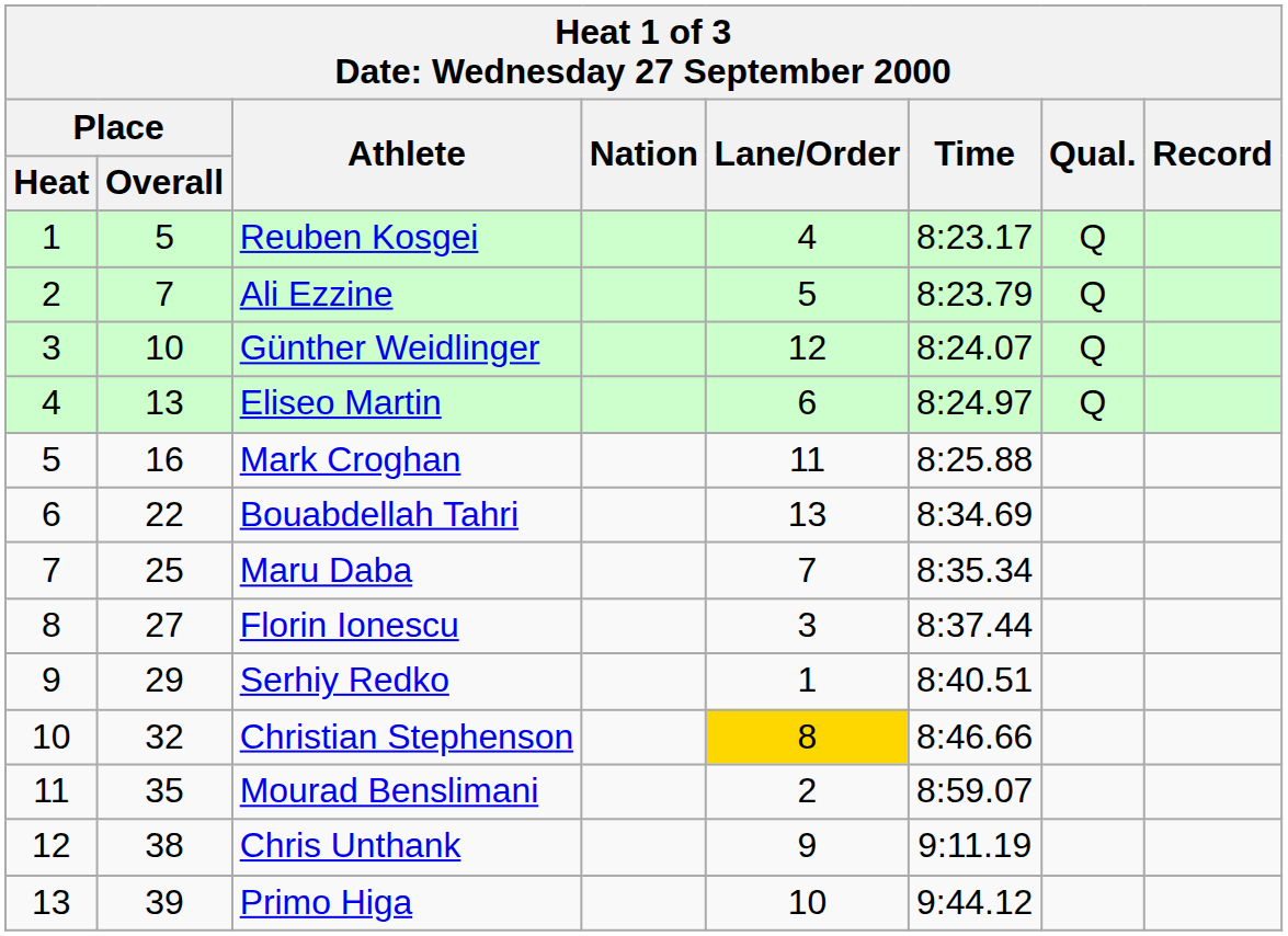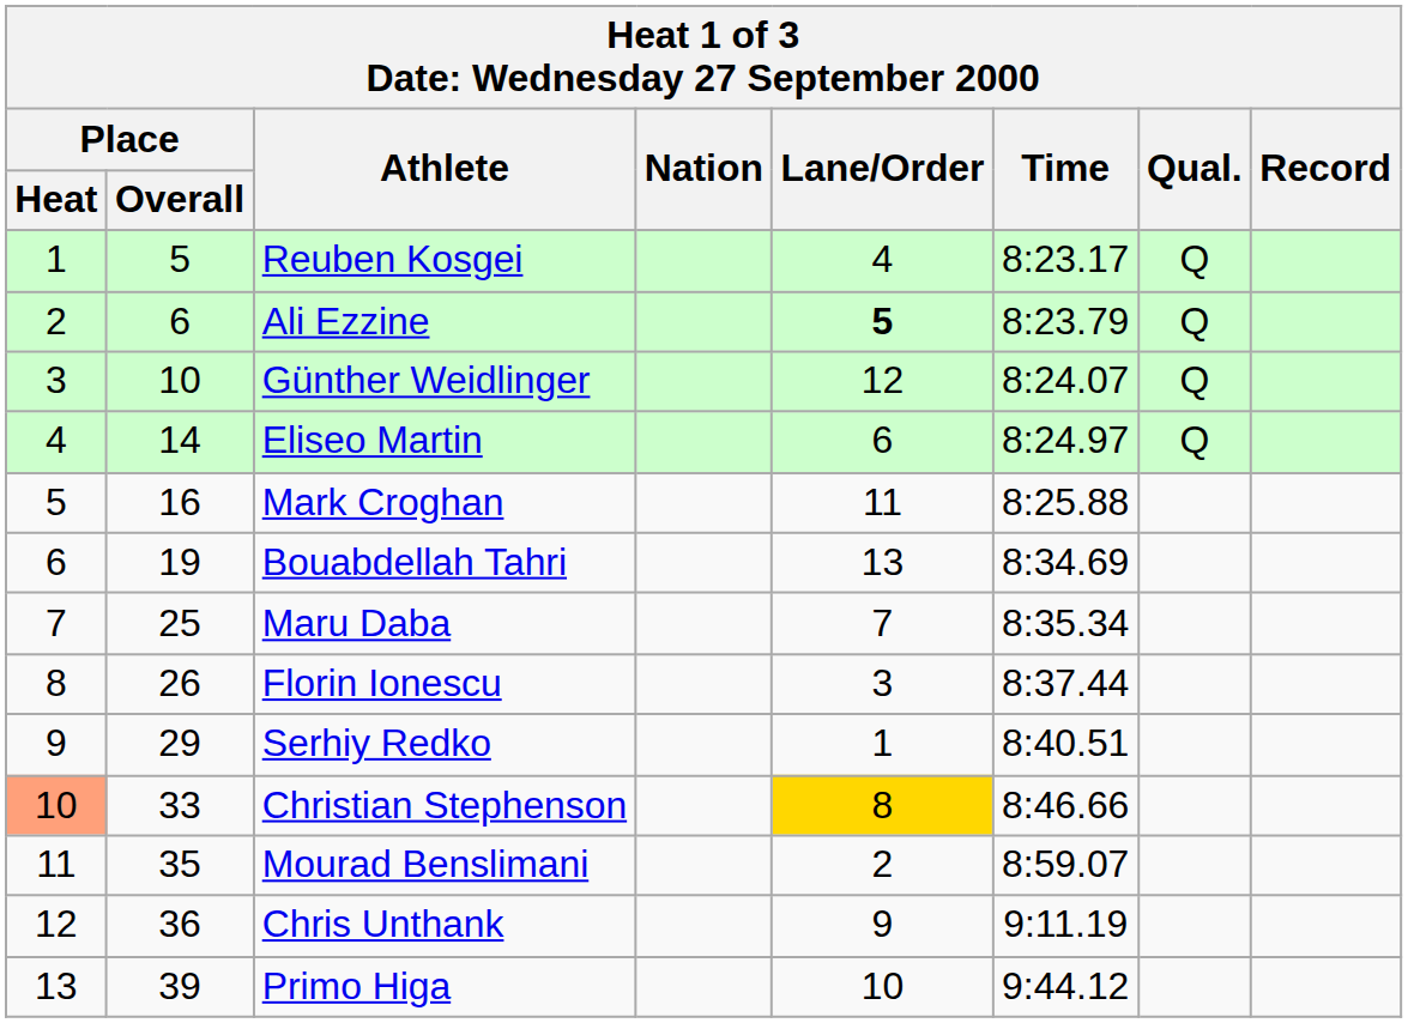Ali Ezzine | Place / Overall: 7 -> 6
Ali Ezzine | Lane/Order: normal -> bold
Eliseo Martin | Place / Overall: 13 -> 14
Bouabdellah Tahri | Place / Overall: 22 -> 19
Florin Ionescu | Place / Overall: 27 -> 26
Christian Stephenson | Place / Heat: no background -> lightsalmon background
Christian Stephenson | Place / Overall: 32 -> 33
Chris Unthank | Place / Overall: 38 -> 36
